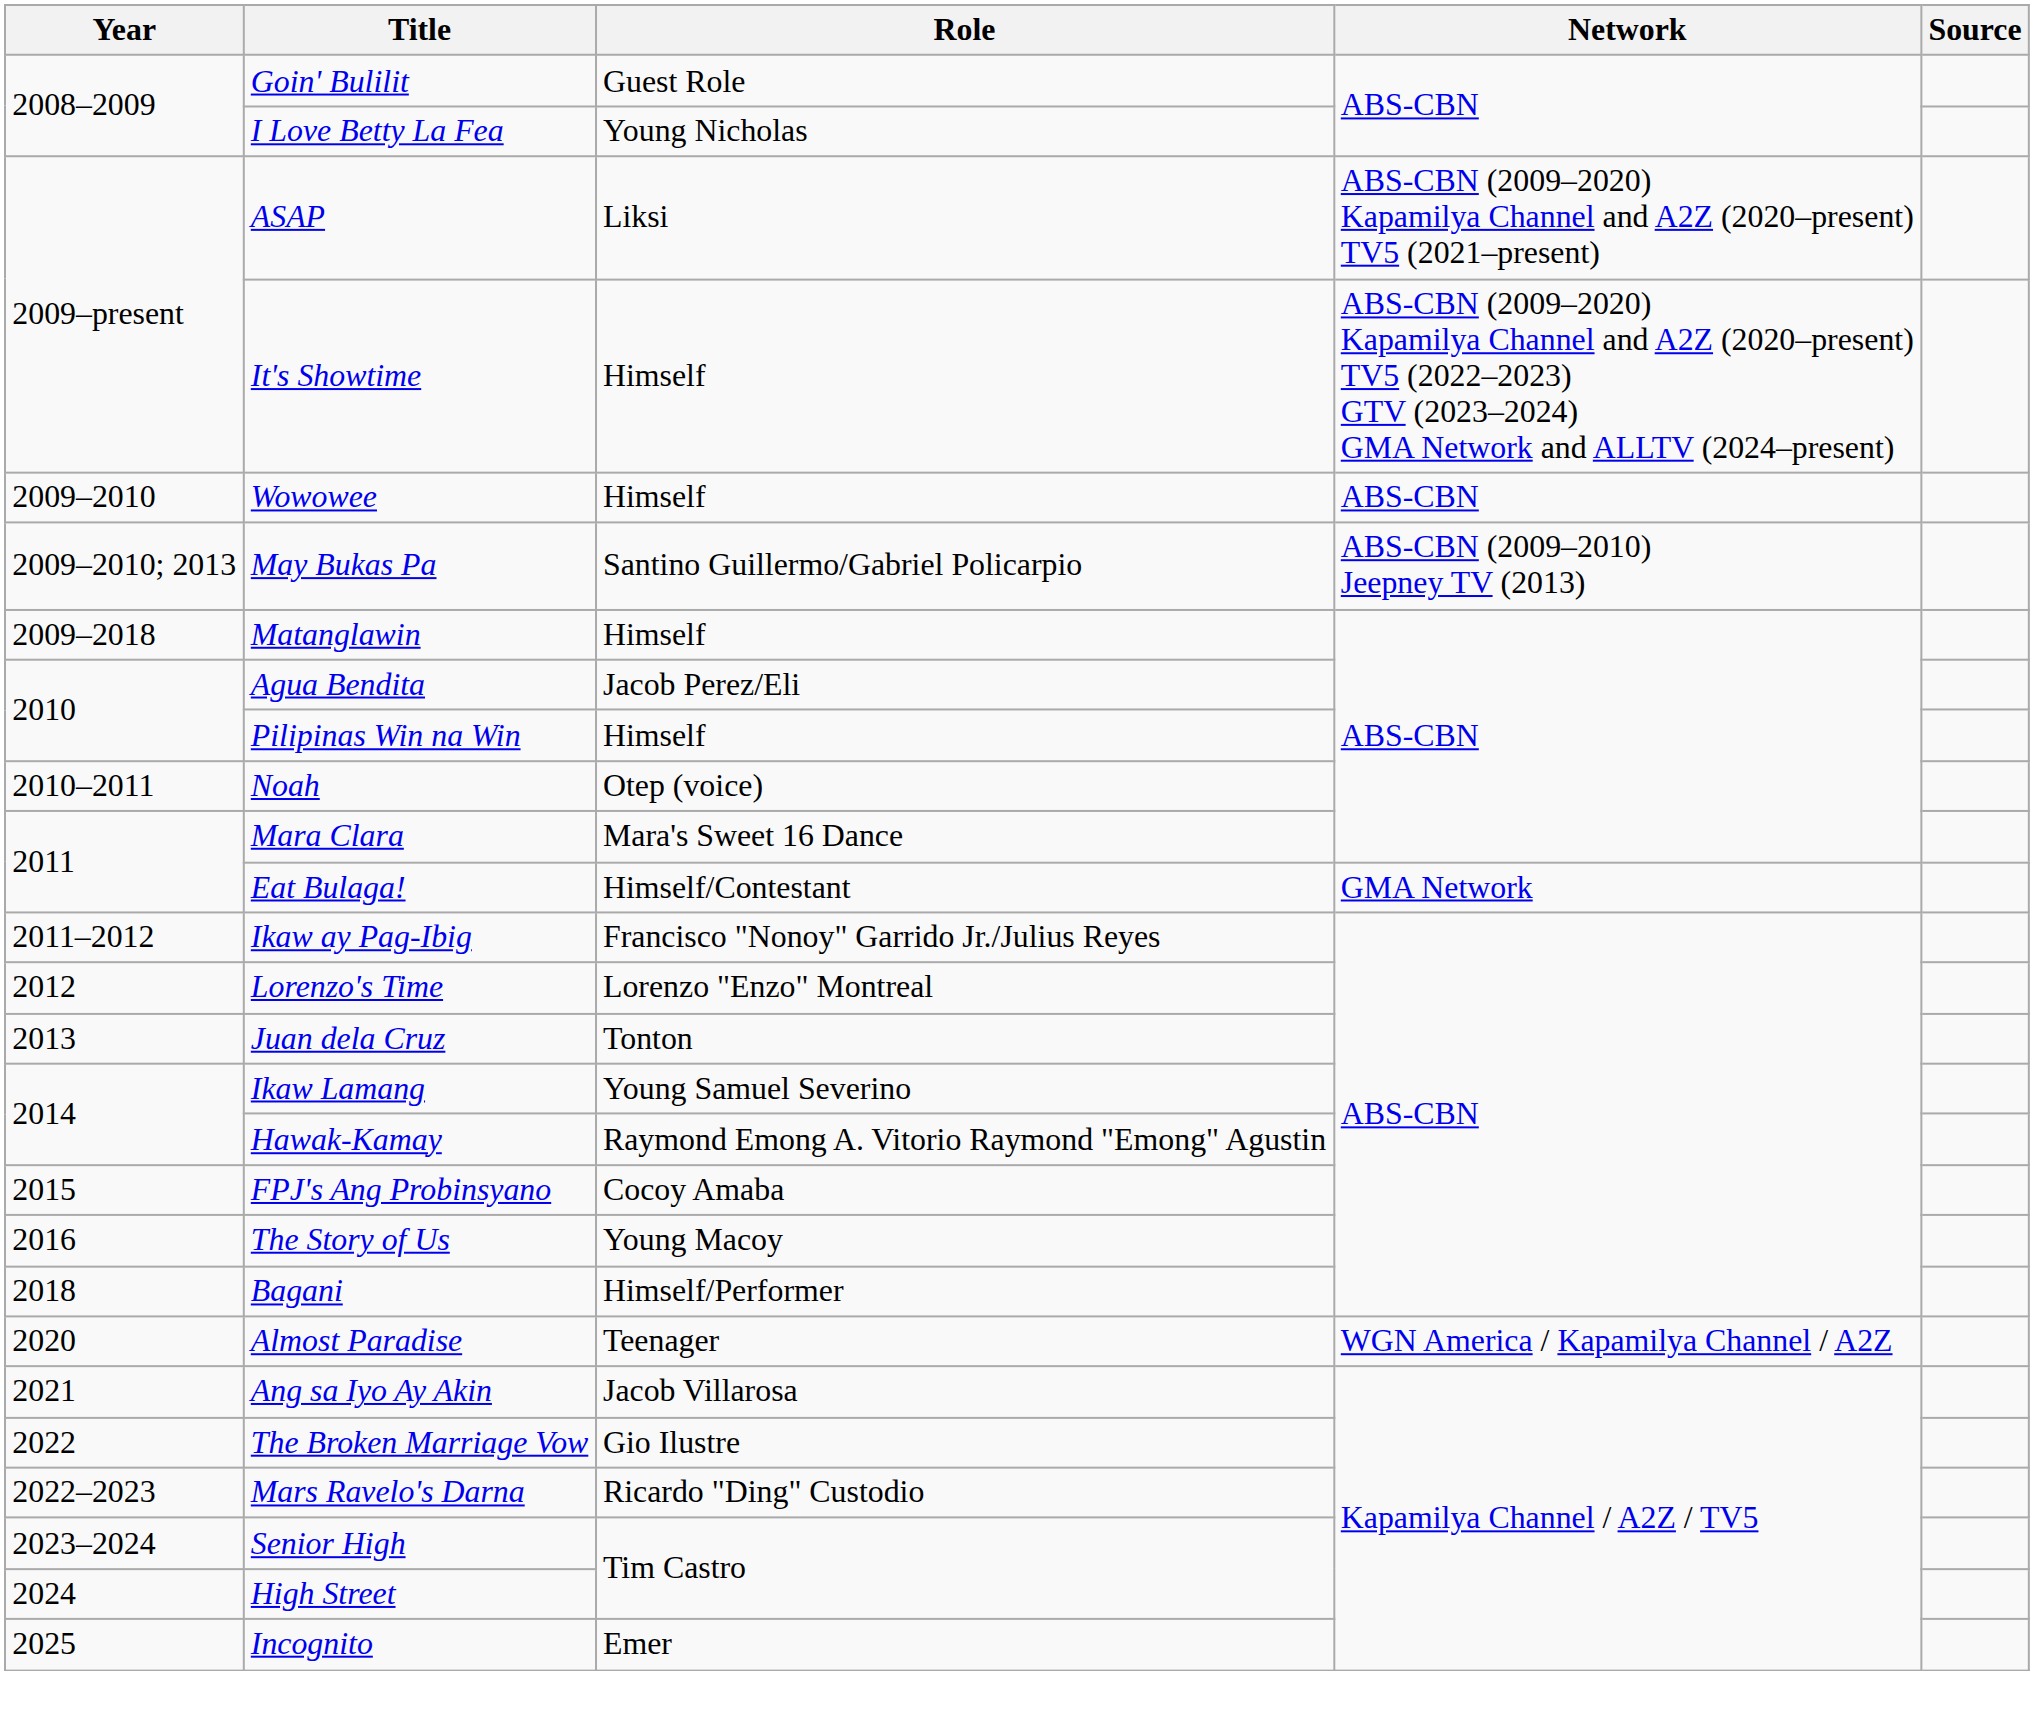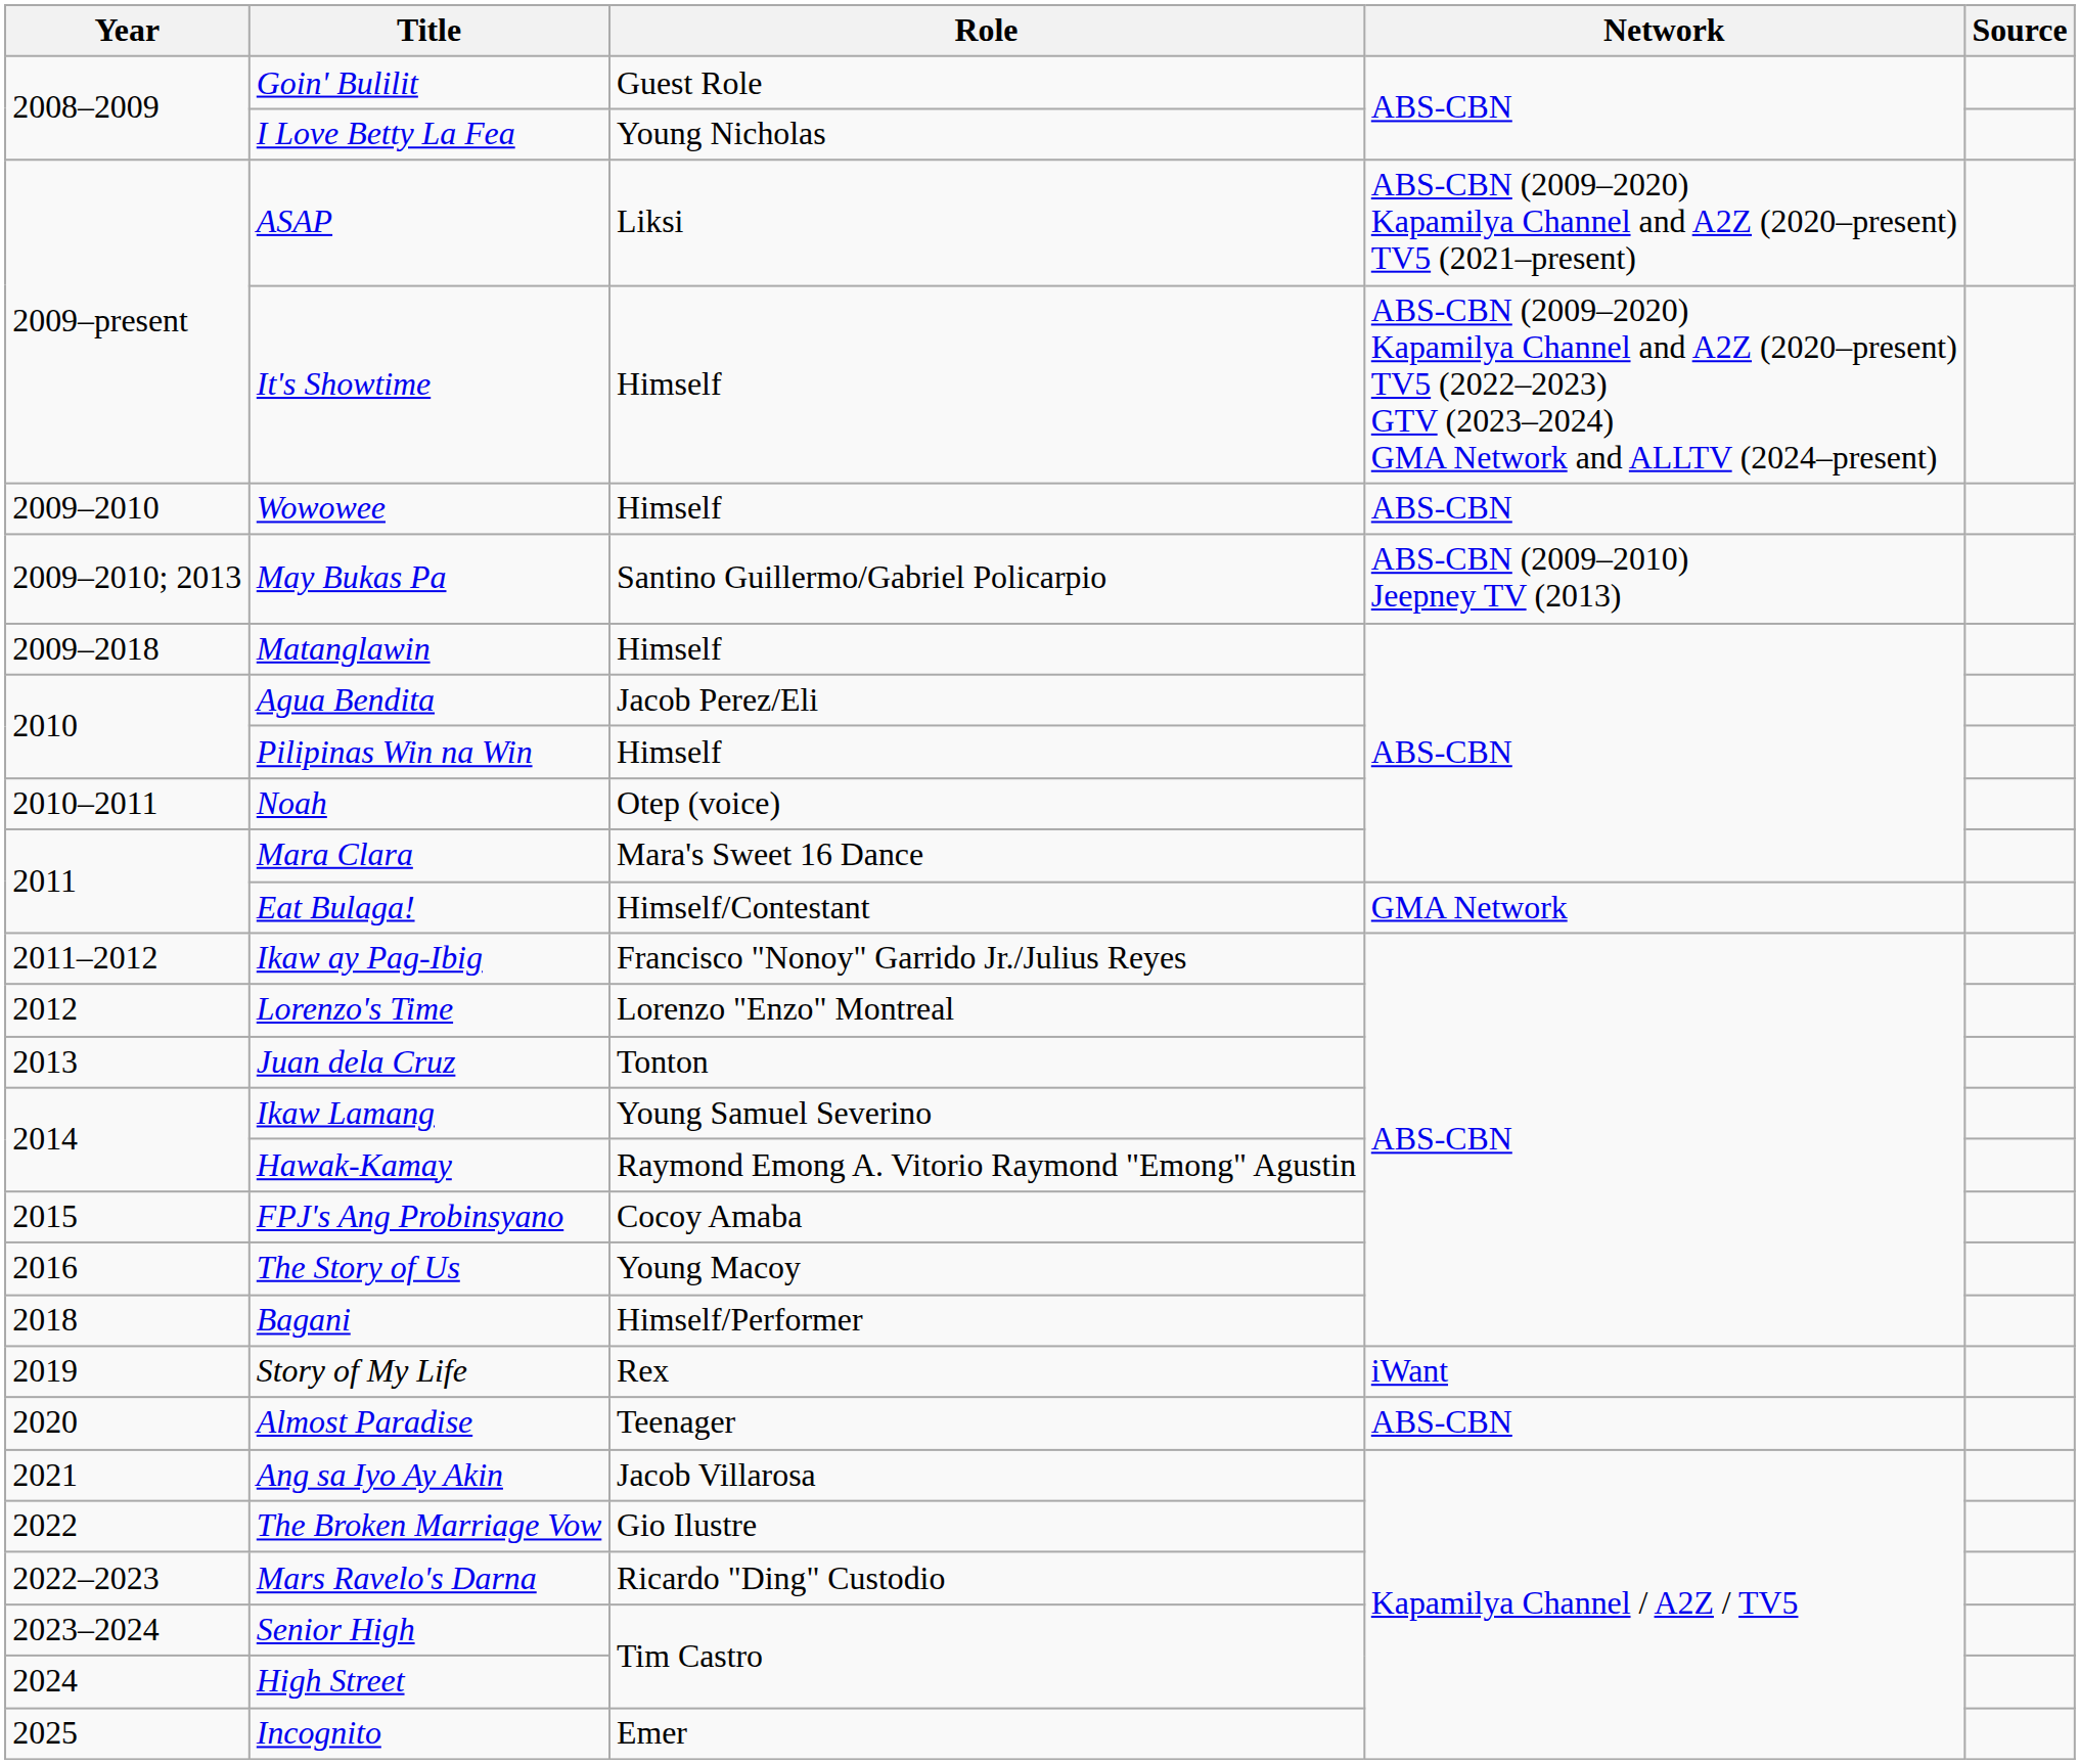+ row: 2019 | Story of My Life | Rex | iWant
Almost Paradise | Network: WGN America / Kapamilya Channel / A2Z -> ABS-CBN
